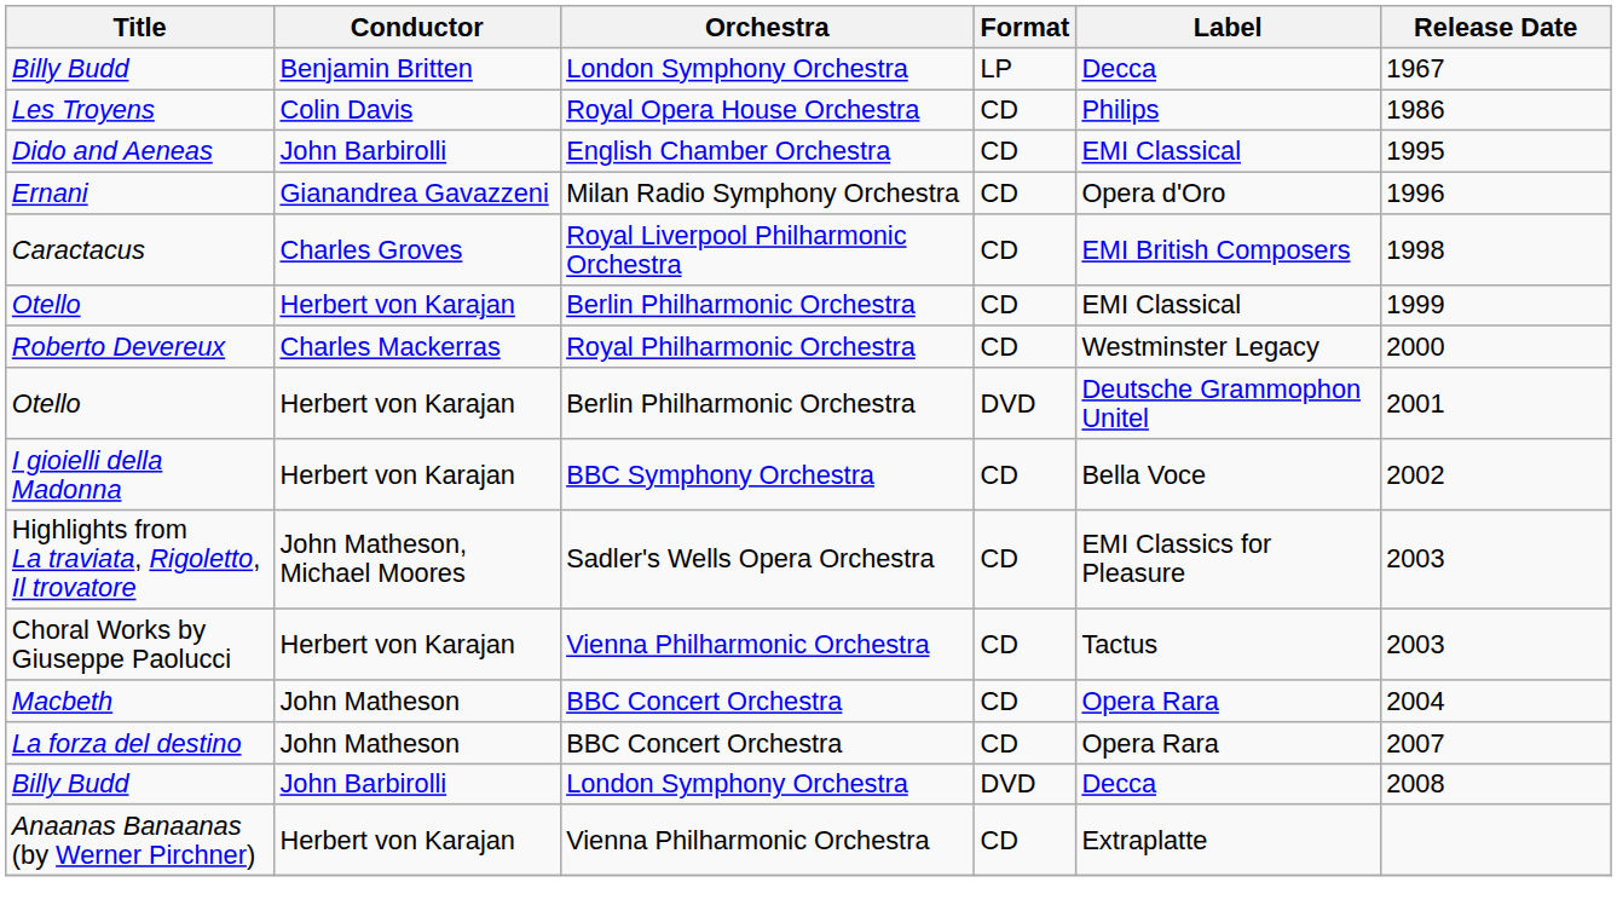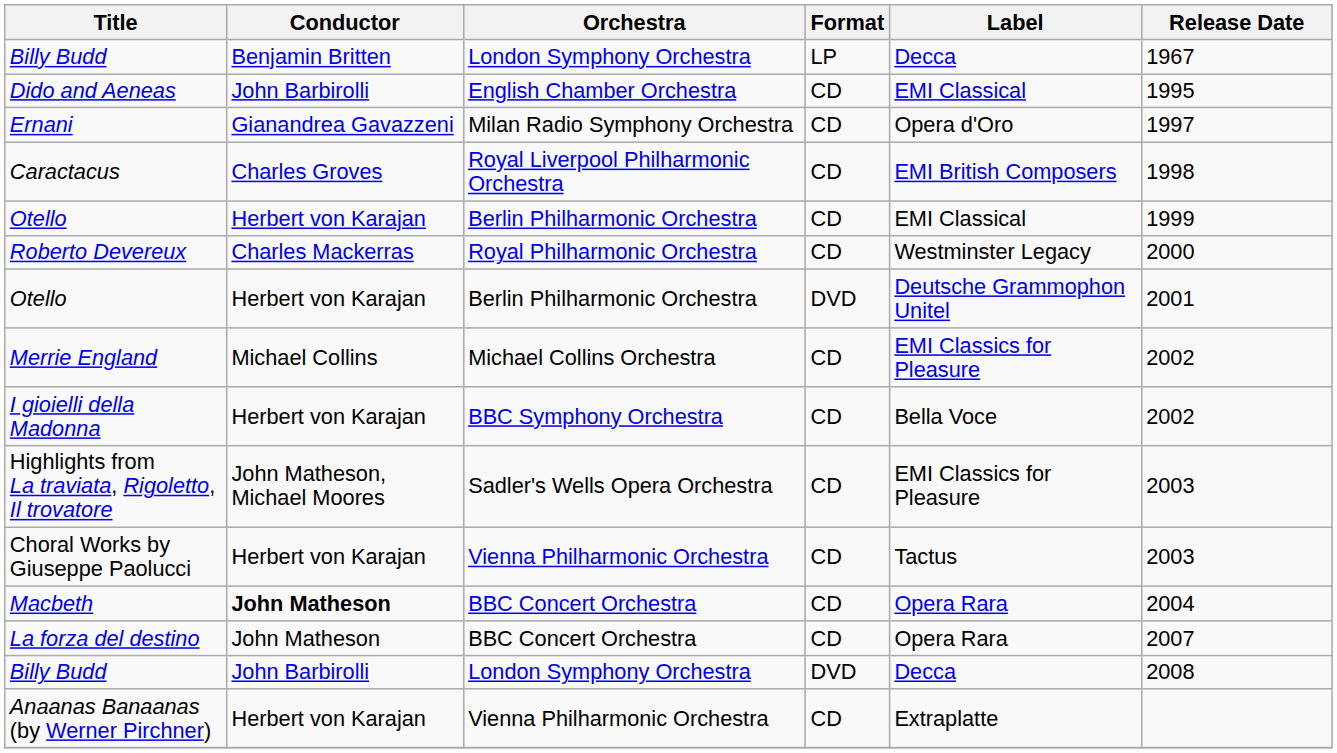- row: Les Troyens | Colin Davis | Royal Opera House Orchestra | CD | Philips | 1986
Ernani | Release Date: 1996 -> 1997
+ row: Merrie England | Michael Collins | Michael Collins Orchestra | CD | EMI Classics for Pleasure | 2002
Macbeth | Conductor: normal -> bold
